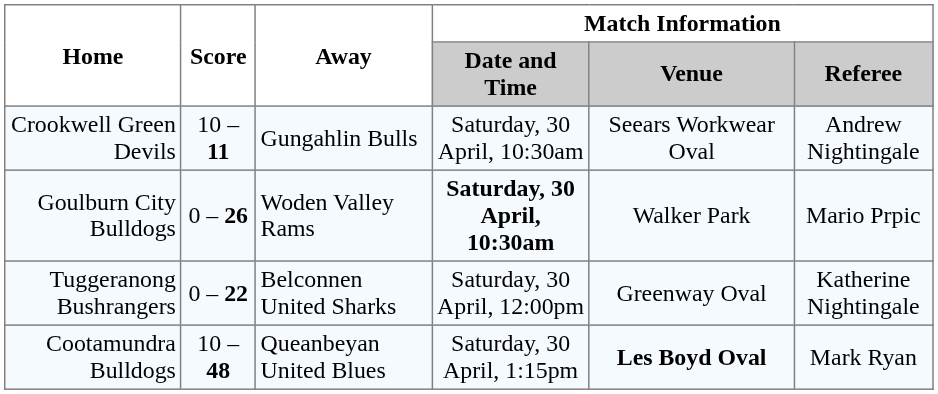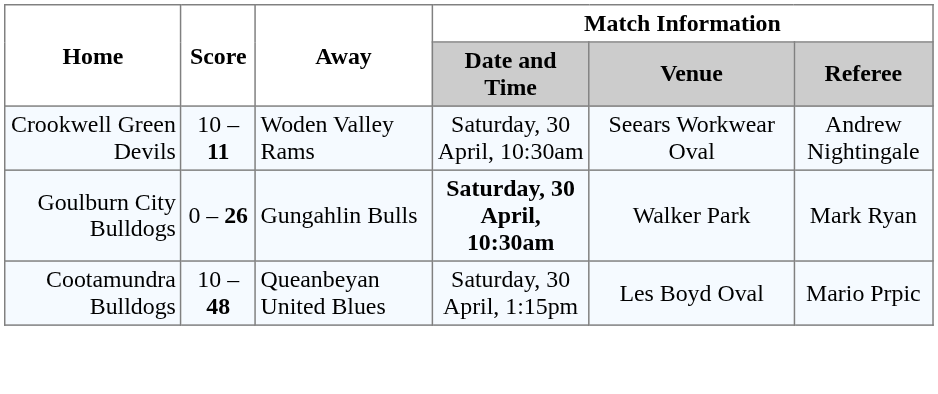Crookwell Green Devils | Away: Gungahlin Bulls -> Woden Valley Rams
Goulburn City Bulldogs | Away: Woden Valley Rams -> Gungahlin Bulls
Goulburn City Bulldogs | Match Information / Referee: Mario Prpic -> Mark Ryan
- row: Tuggeranong Bushrangers | 0 – 22 | Belconnen United Sharks | Saturday, 30 April, 12:00pm | Greenway Oval | Katherine Nightingale
Cootamundra Bulldogs | Match Information / Venue: bold -> normal
Cootamundra Bulldogs | Match Information / Referee: Mark Ryan -> Mario Prpic
